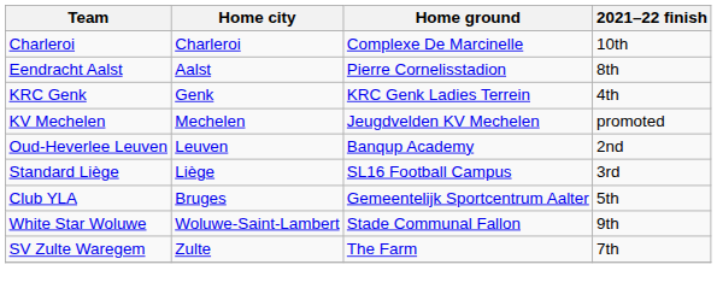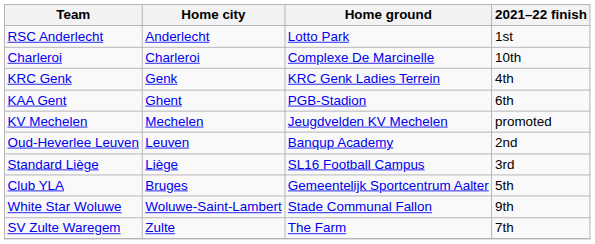+ row: RSC Anderlecht | Anderlecht | Lotto Park | 1st
- row: Eendracht Aalst | Aalst | Pierre Cornelisstadion | 8th
+ row: KAA Gent | Ghent | PGB-Stadion | 6th
